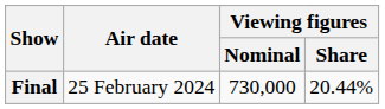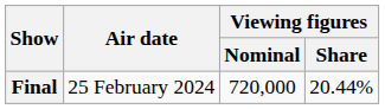Final | Viewing figures / Nominal: 730,000 -> 720,000
